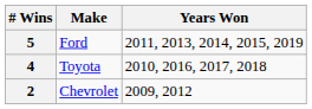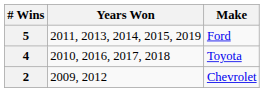columns swapped: Make <-> Years Won
